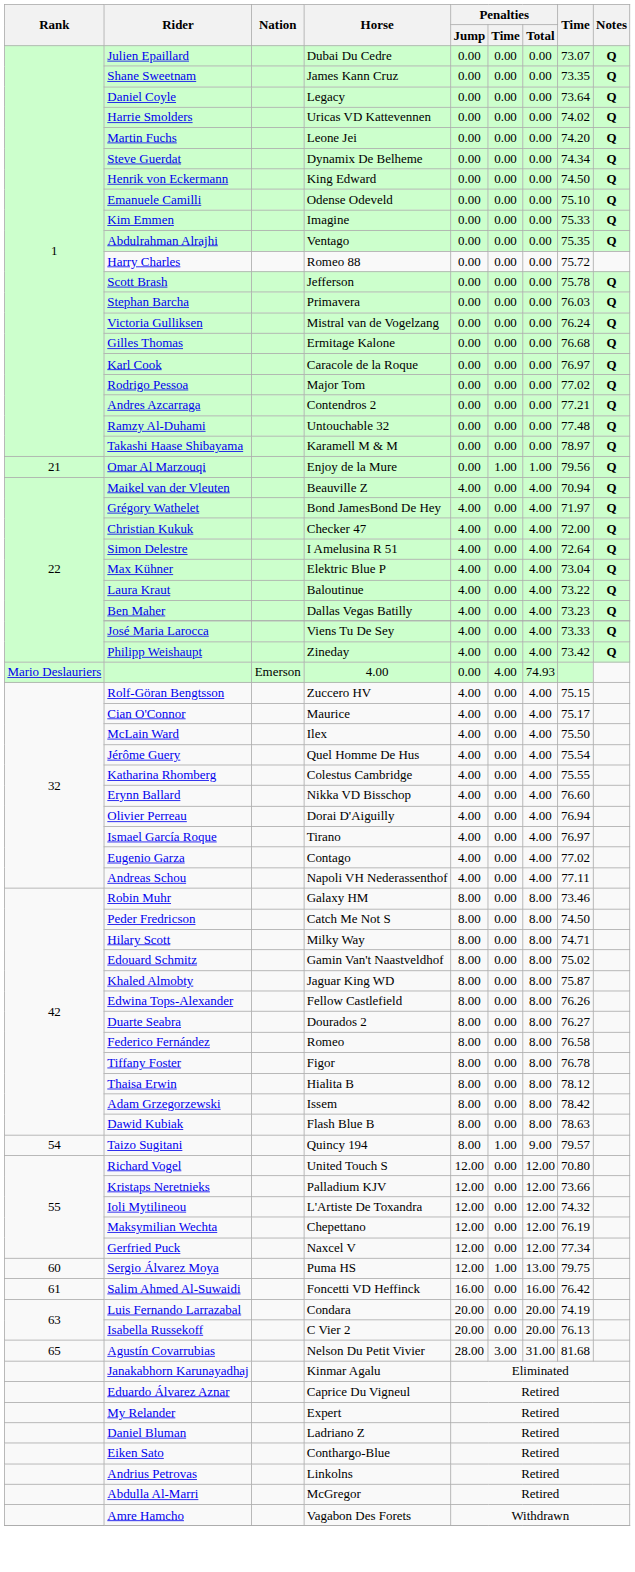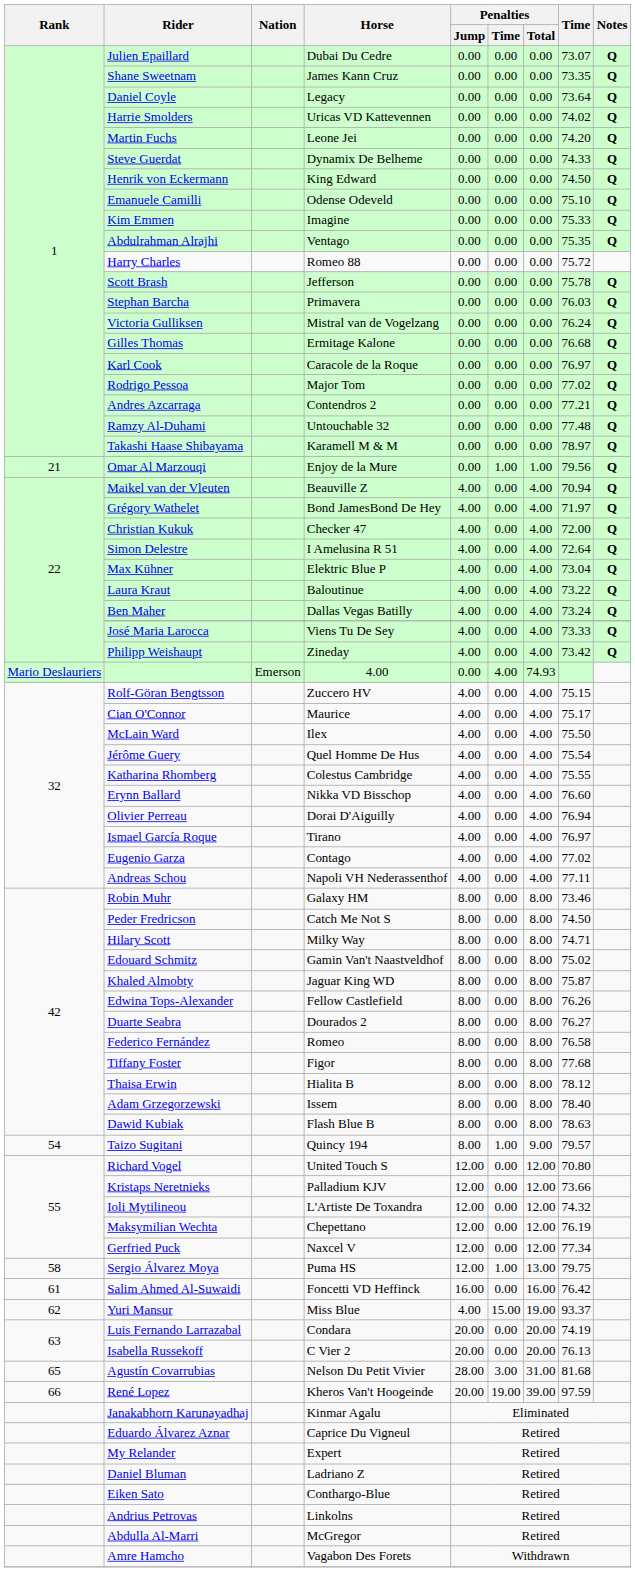Steve Guerdat | Time: 74.34 -> 74.33
Ben Maher | Time: 73.23 -> 73.24
Tiffany Foster | Time: 76.78 -> 77.68
Adam Grzegorzewski | Time: 78.42 -> 78.40
Sergio Álvarez Moya | Rank: 60 -> 58
+ row: 62 | Yuri Mansur | Miss Blue | 4.00 | 15.00 | 19.00 | 93.37
+ row: 66 | René Lopez | Kheros Van't Hoogeinde | 20.00 | 19.00 | 39.00 | 97.59
